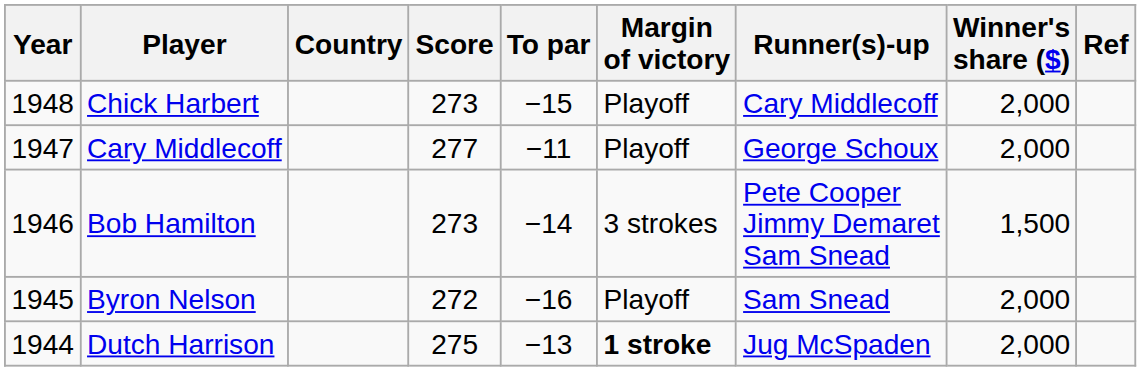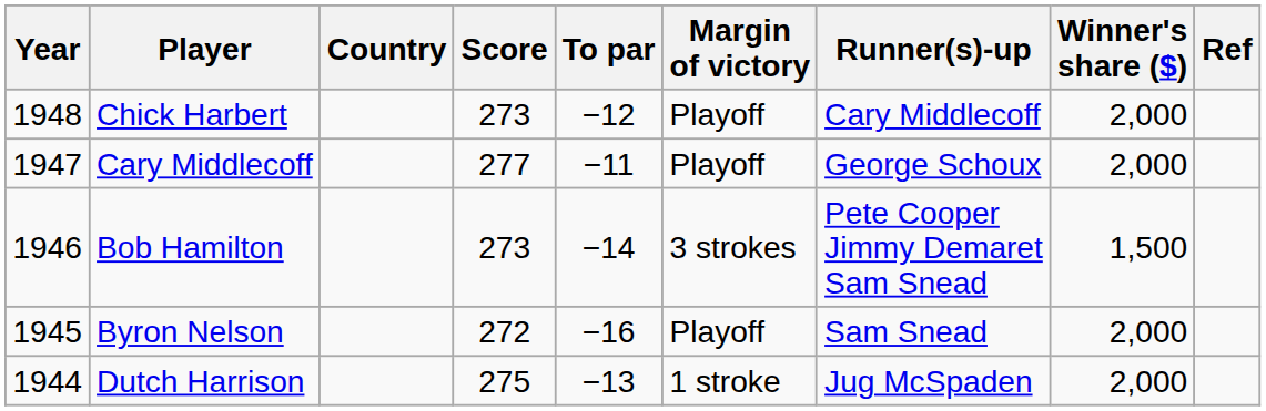Chick Harbert | To par: −15 -> −12
Dutch Harrison | Margin of victory: bold -> normal
